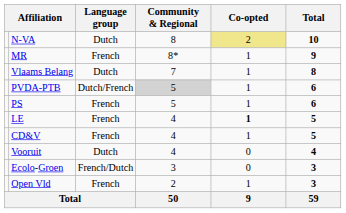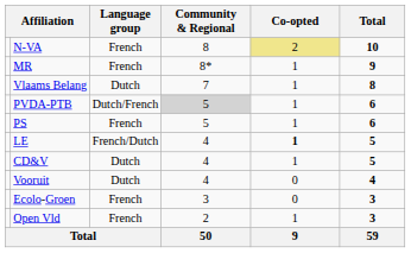N-VA | Language group: Dutch -> French
LE | Language group: French -> French/Dutch
CD&V | Language group: French -> Dutch
Ecolo-Groen | Language group: French/Dutch -> French
